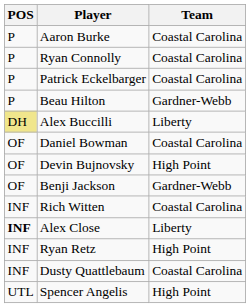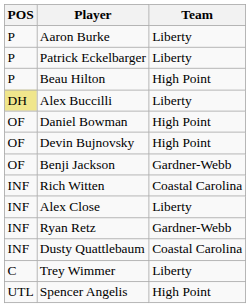Aaron Burke | Team: Coastal Carolina -> Liberty
- row: P | Ryan Connolly | Coastal Carolina
Patrick Eckelbarger | Team: Coastal Carolina -> Liberty
Beau Hilton | Team: Gardner-Webb -> High Point
Daniel Bowman | Team: Coastal Carolina -> High Point
Alex Close | POS: bold -> normal
Ryan Retz | Team: High Point -> Gardner-Webb
+ row: C | Trey Wimmer | Liberty
